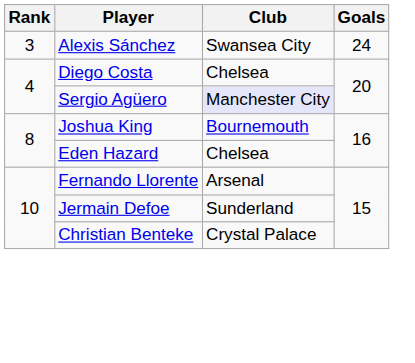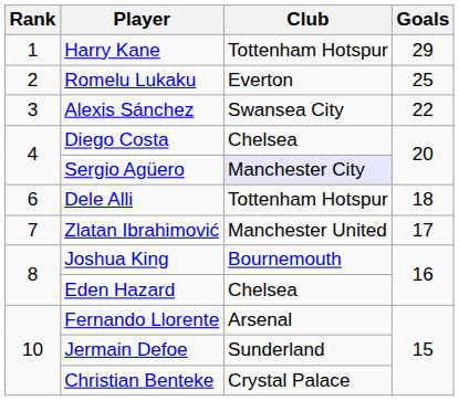+ row: 1 | Harry Kane | Tottenham Hotspur | 29
+ row: 2 | Romelu Lukaku | Everton | 25
Alexis Sánchez | Goals: 24 -> 22
+ row: 6 | Dele Alli | Tottenham Hotspur | 18
+ row: 7 | Zlatan Ibrahimović | Manchester United | 17
